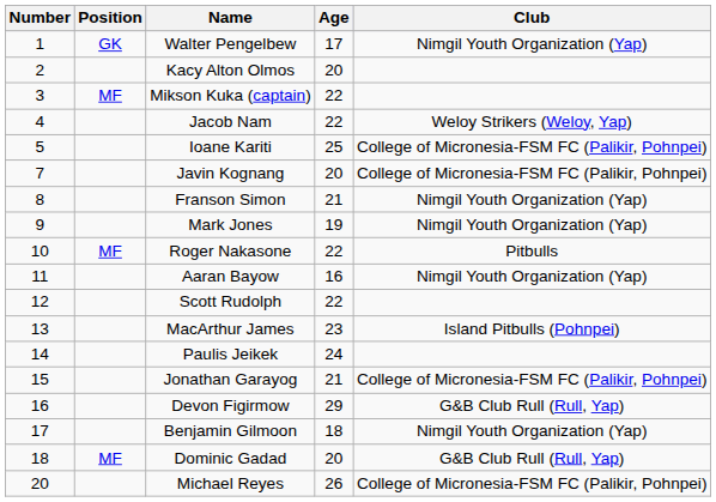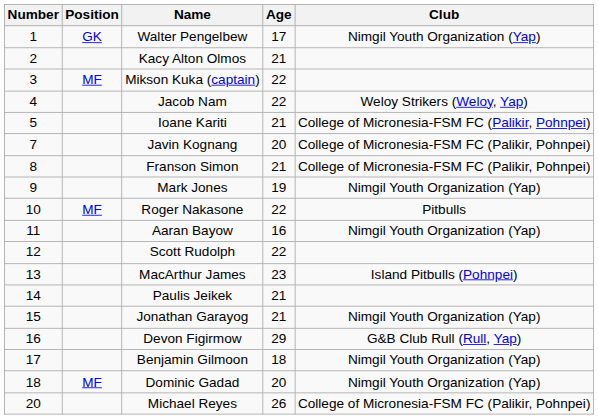Kacy Alton Olmos | Age: 20 -> 21
Ioane Kariti | Age: 25 -> 21
Franson Simon | Club: Nimgil Youth Organization (Yap) -> College of Micronesia-FSM FC (Palikir, Pohnpei)
Paulis Jeikek | Age: 24 -> 21
Jonathan Garayog | Club: College of Micronesia-FSM FC (Palikir, Pohnpei) -> Nimgil Youth Organization (Yap)
Dominic Gadad | Club: G&B Club Rull (Rull, Yap) -> Nimgil Youth Organization (Yap)
